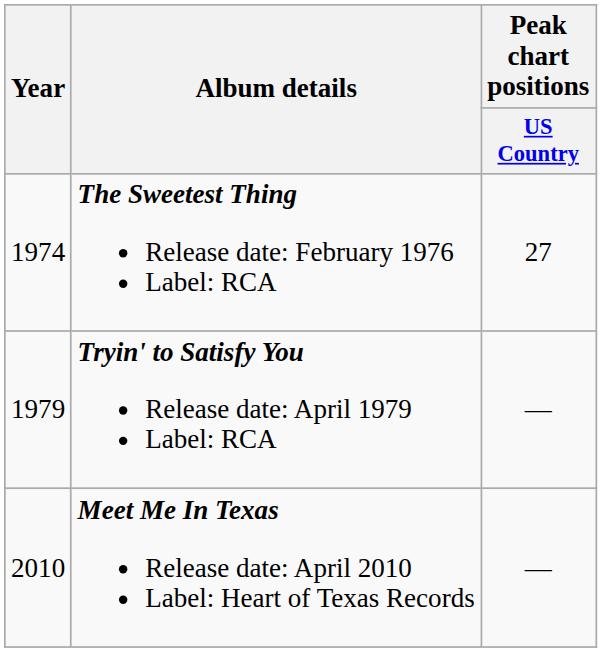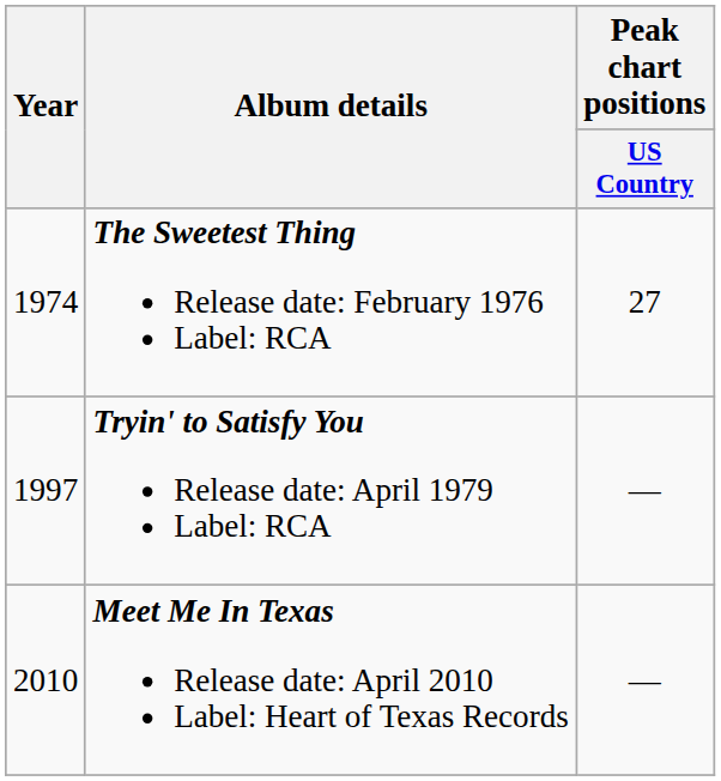Tryin' to Satisfy You Release date: April 1979 Label: RCA | Year: 1979 -> 1997
